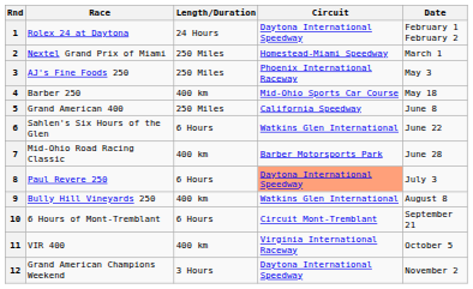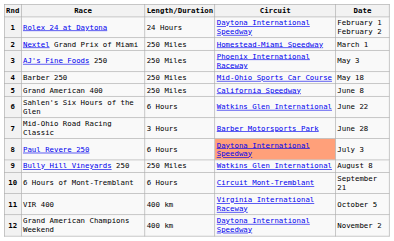4 | Length/Duration: 400 km -> 250 Miles
7 | Length/Duration: 400 km -> 3 Hours
9 | Length/Duration: 400 km -> 250 Miles
12 | Length/Duration: 3 Hours -> 400 km
